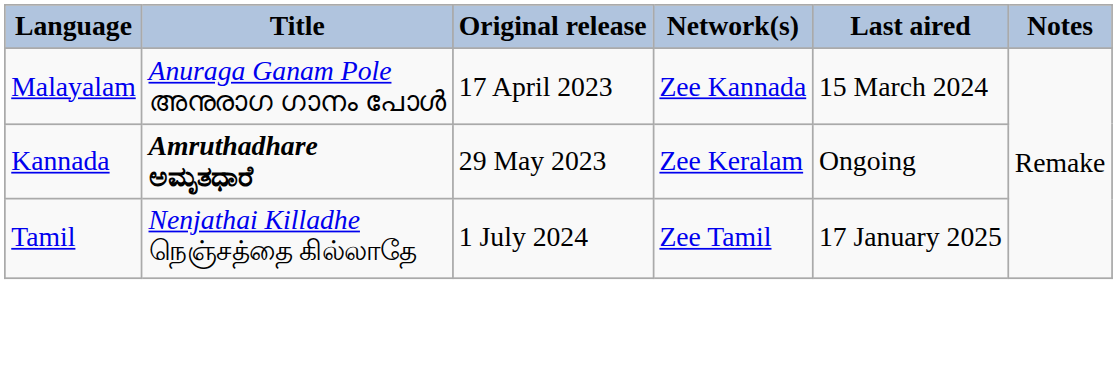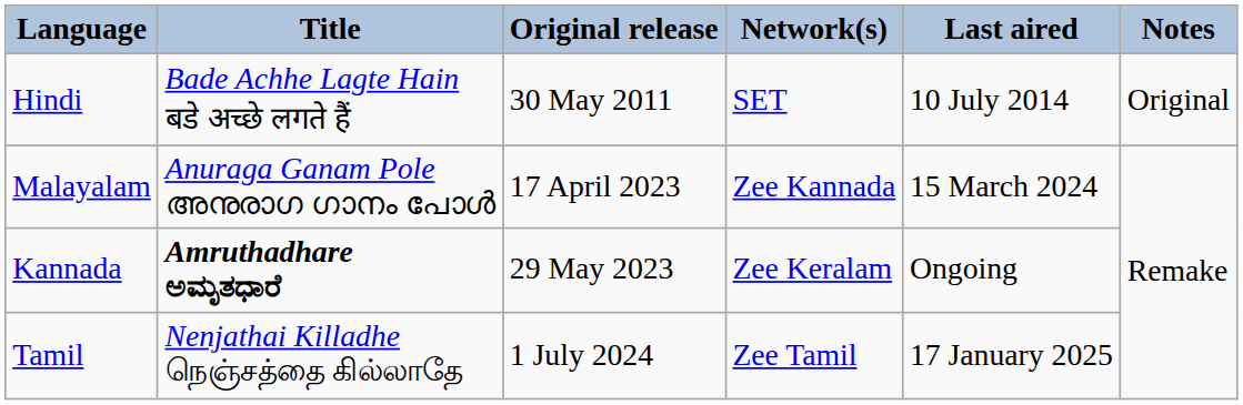+ row: Hindi | Bade Achhe Lagte Hain बडे अच्छे लगते हैं | 30 May 2011 | SET | 10 July 2014 | Original
